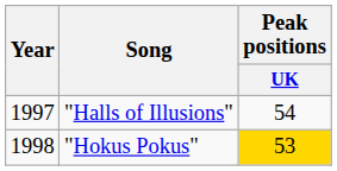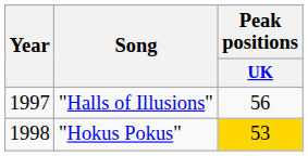"Halls of Illusions" | Peak positions / UK: 54 -> 56
